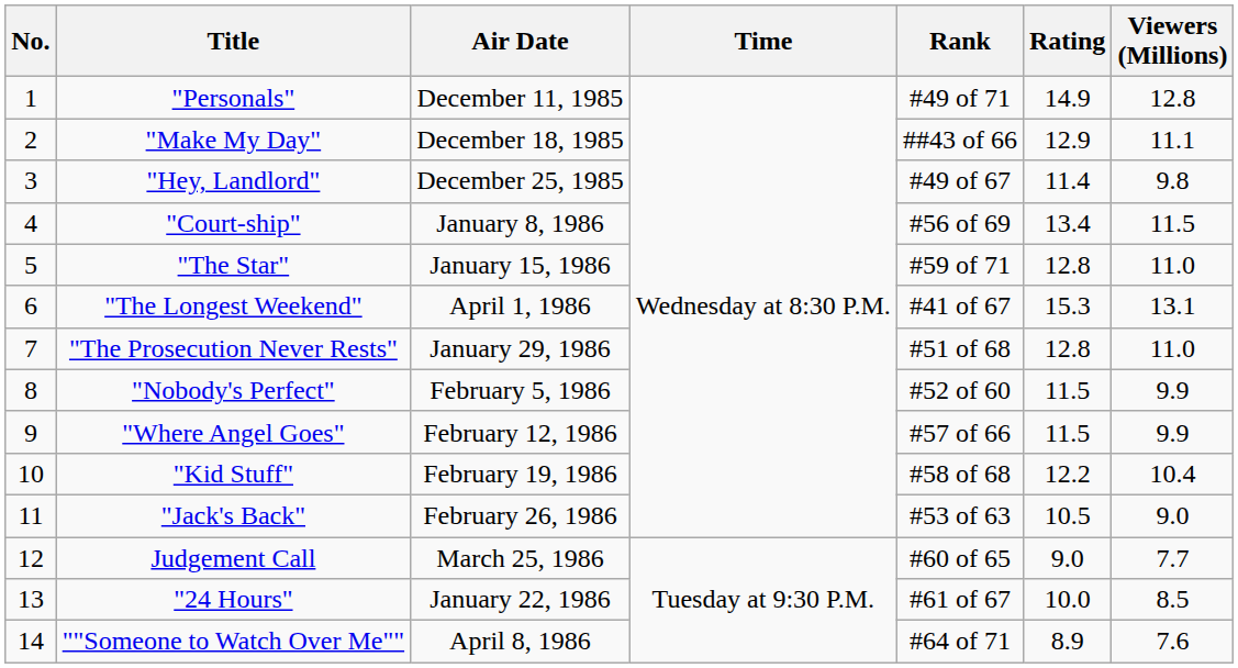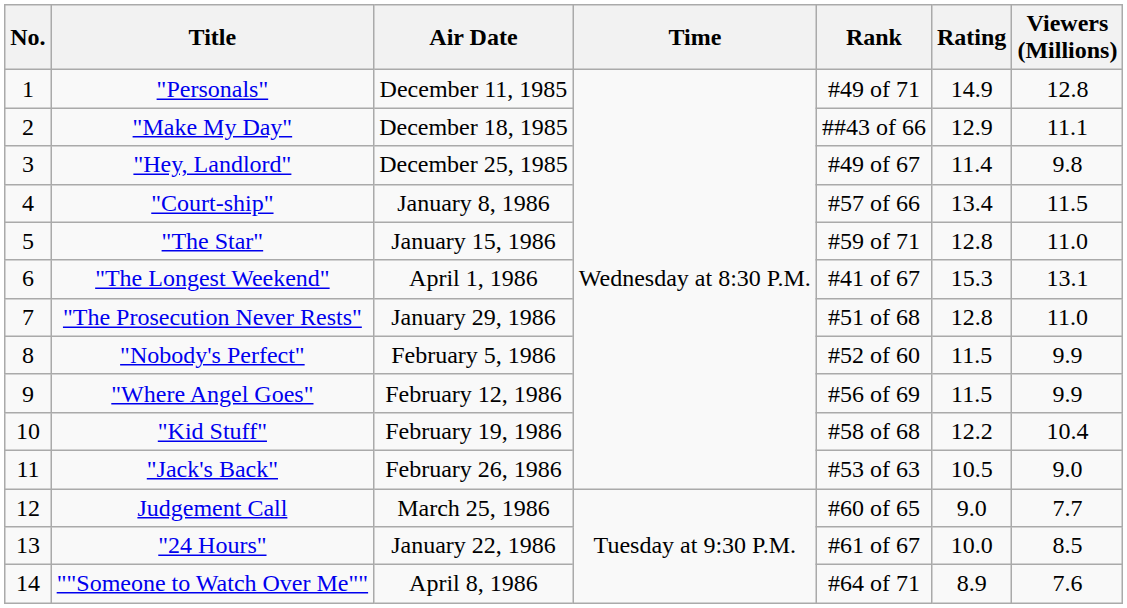"Court-ship" | Rank: #56 of 69 -> #57 of 66
"Where Angel Goes" | Rank: #57 of 66 -> #56 of 69
